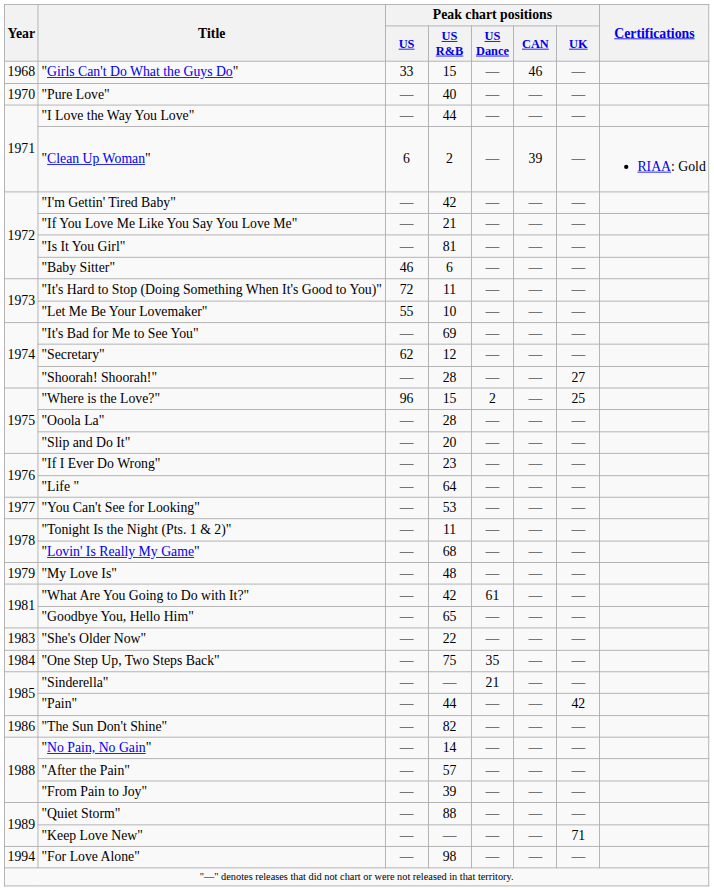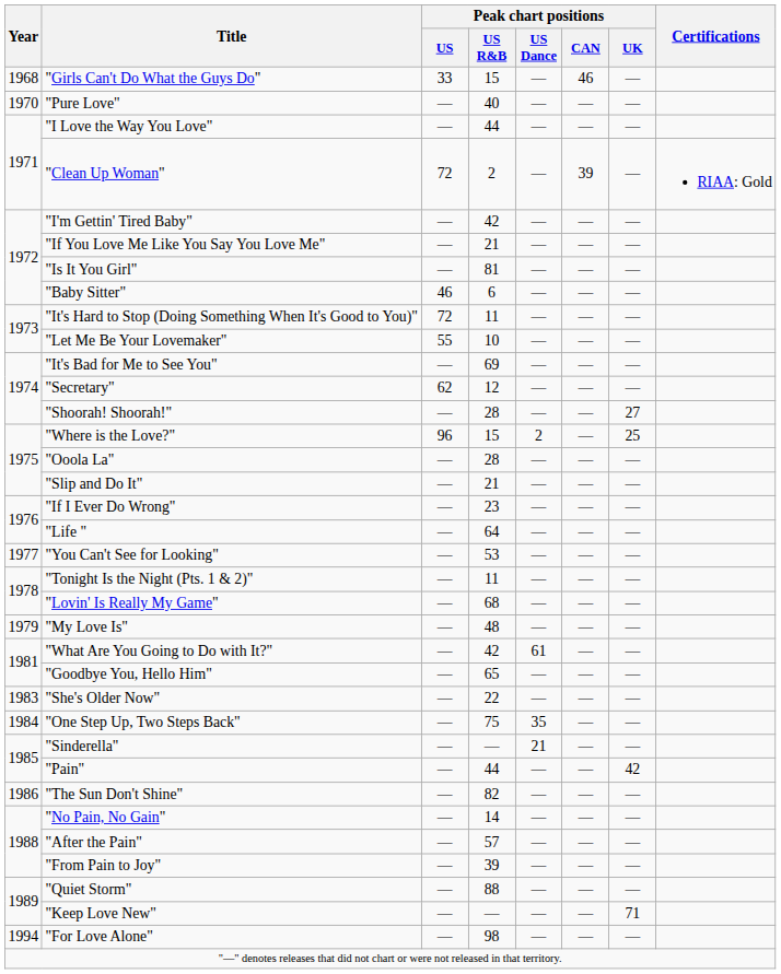"Clean Up Woman" | Peak chart positions / US: 6 -> 72
"Slip and Do It" | Peak chart positions / US R&B: 20 -> 21
